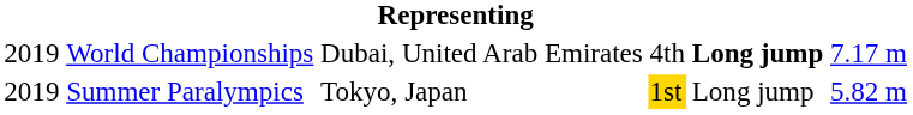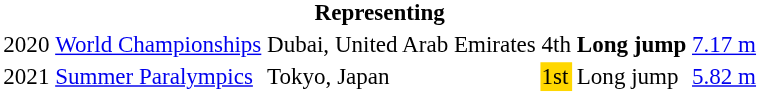World Championships | column 1: 2019 -> 2020
Summer Paralympics | column 1: 2019 -> 2021
